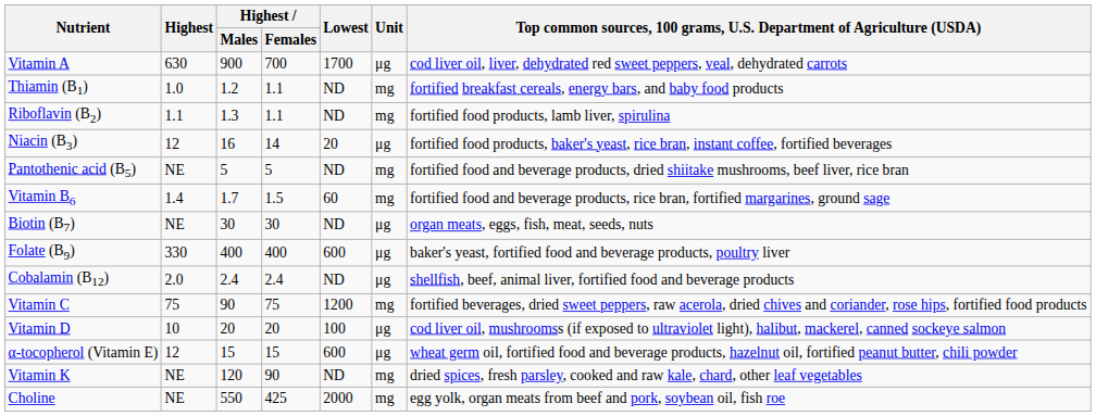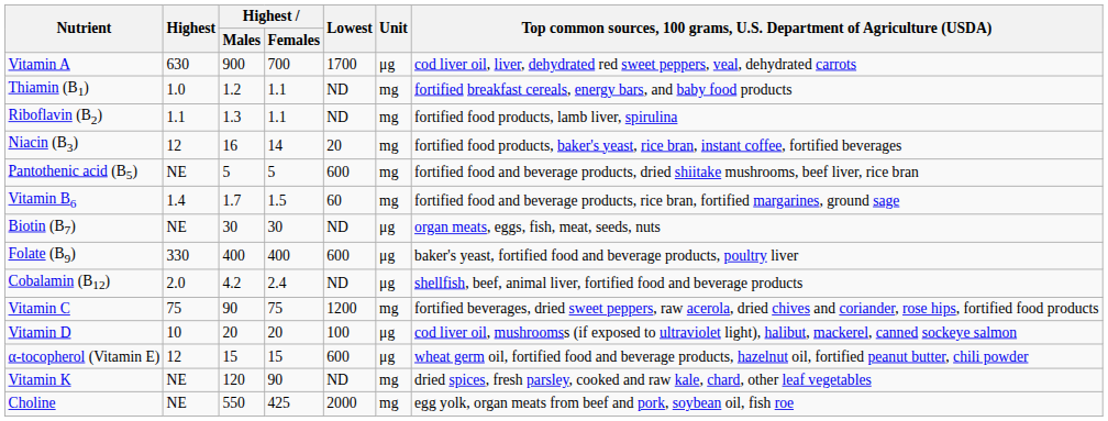Niacin (B3) | Unit: μg -> mg
Pantothenic acid (B5) | Lowest: ND -> 600
Cobalamin (B12) | Highest / Males: 2.4 -> 4.2
